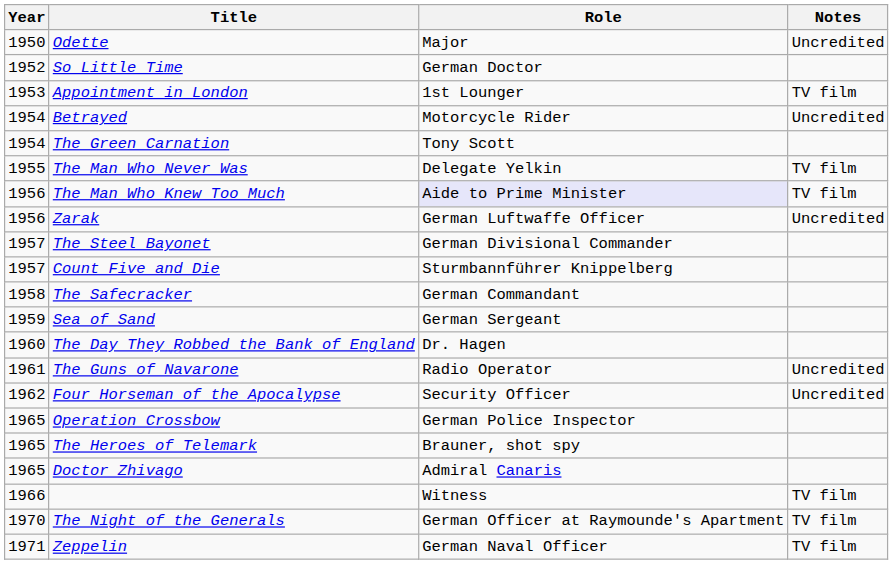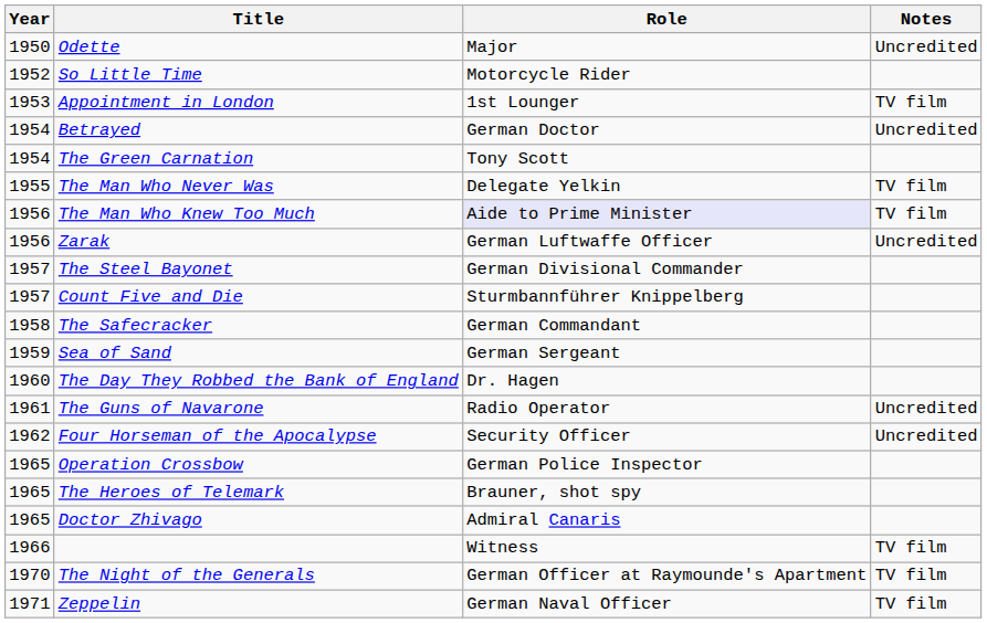So Little Time | Role: German Doctor -> Motorcycle Rider
Betrayed | Role: Motorcycle Rider -> German Doctor
